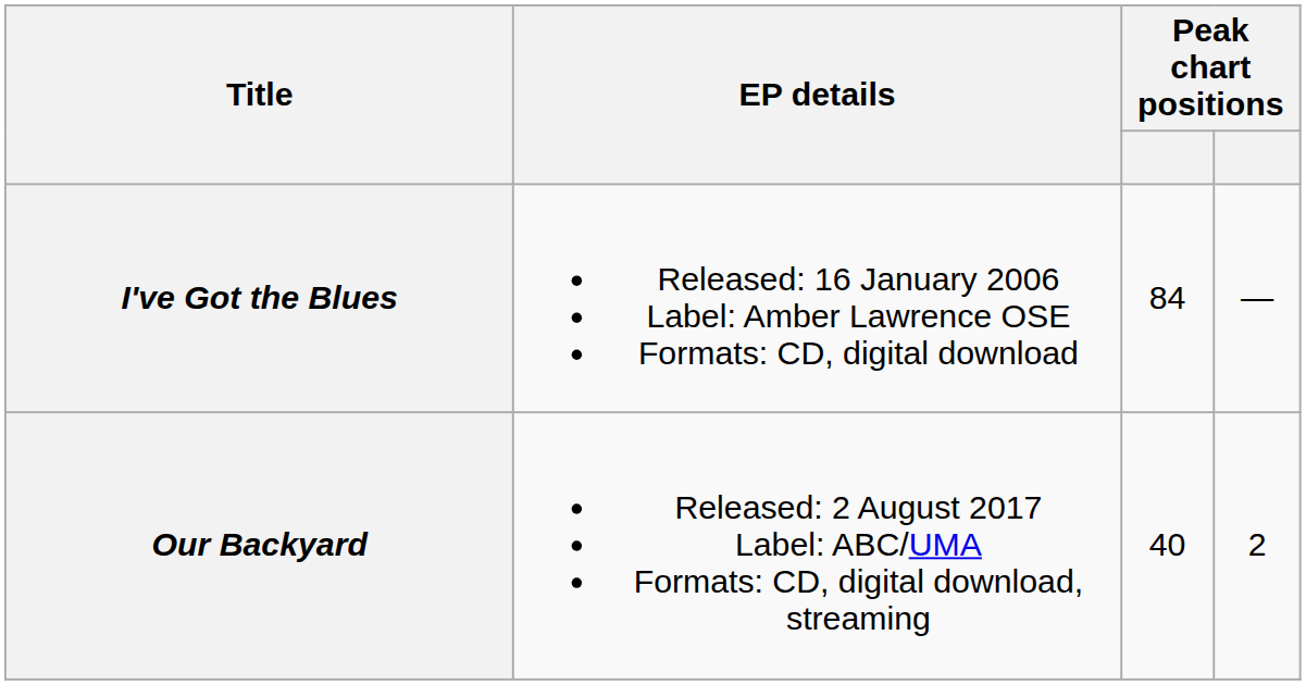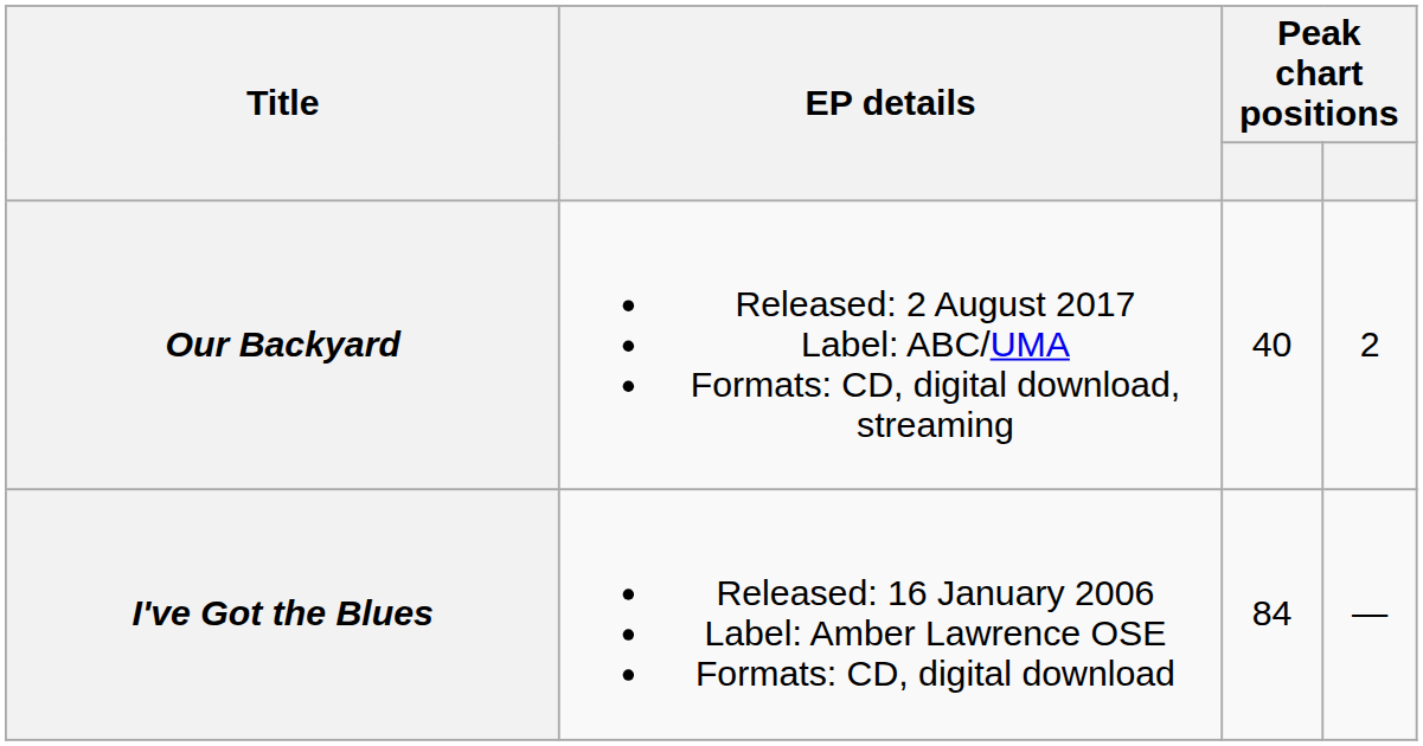rows swapped: I've Got the Blues <-> Our Backyard
